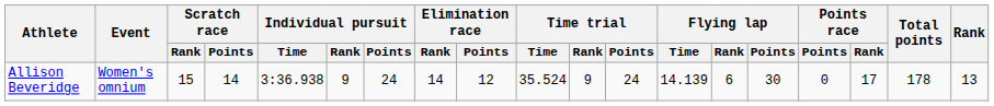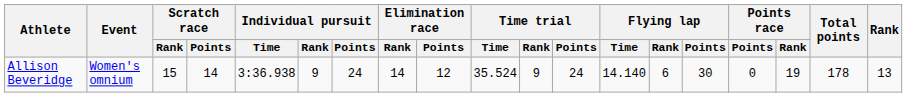Allison Beveridge | Flying lap / Time: 14.139 -> 14.140
Allison Beveridge | Points race / Rank: 17 -> 19
